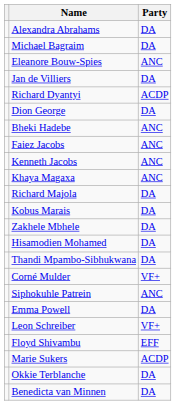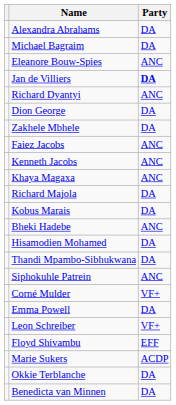Jan de Villiers | Party: normal -> bold
Richard Dyantyi | Party: ACDP -> ANC
rows swapped: Bheki Hadebe <-> Zakhele Mbhele
rows swapped: Corné Mulder <-> Siphokuhle Patrein
